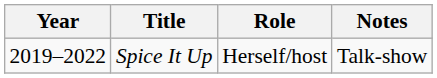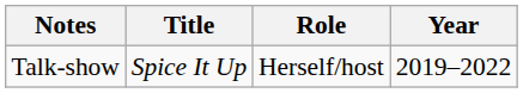columns swapped: Year <-> Notes
